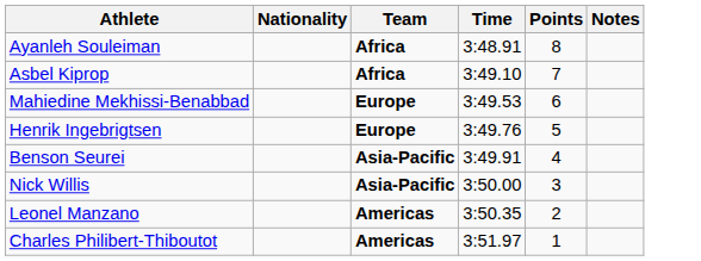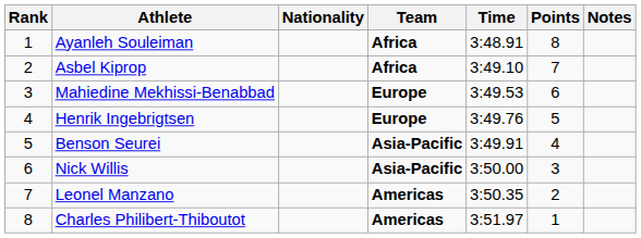+ column: Rank | 1 | 2 | 3 | 4 | 5 | 6 | 7 | 8
